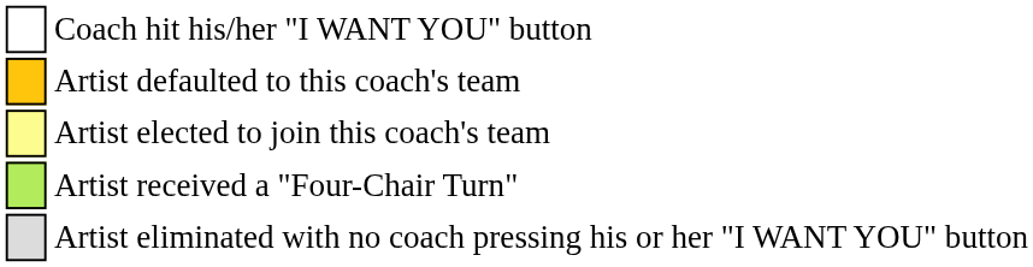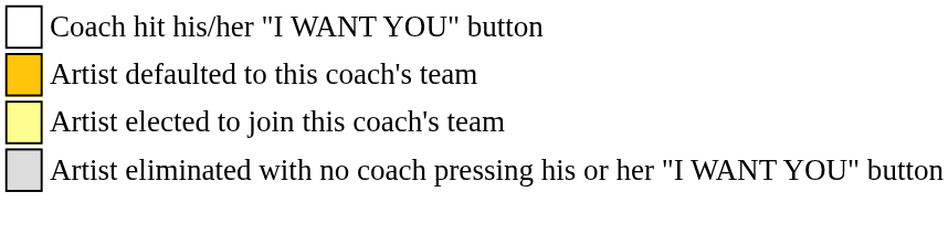- row: Artist received a "Four-Chair Turn"
